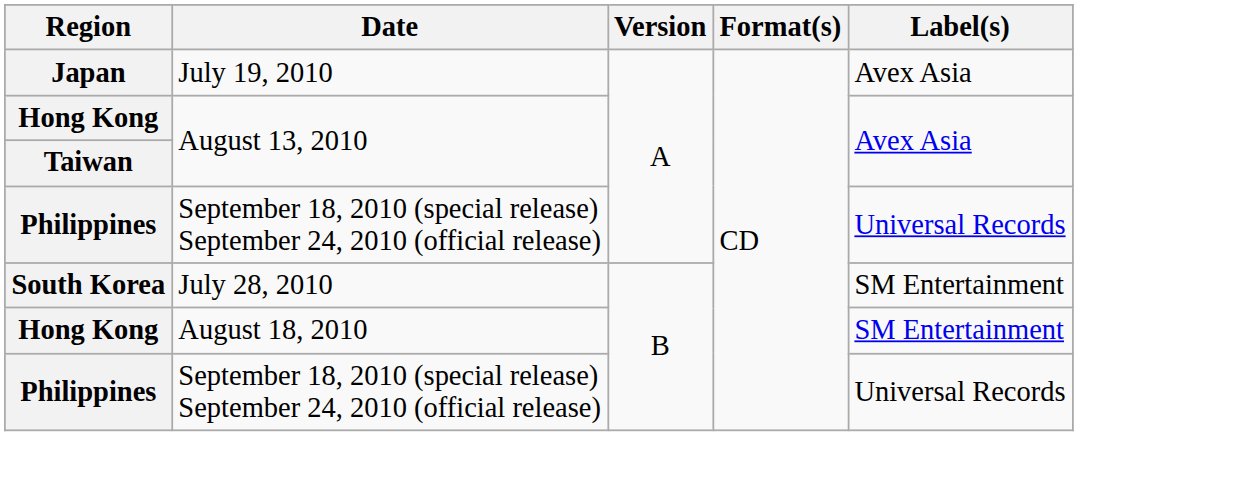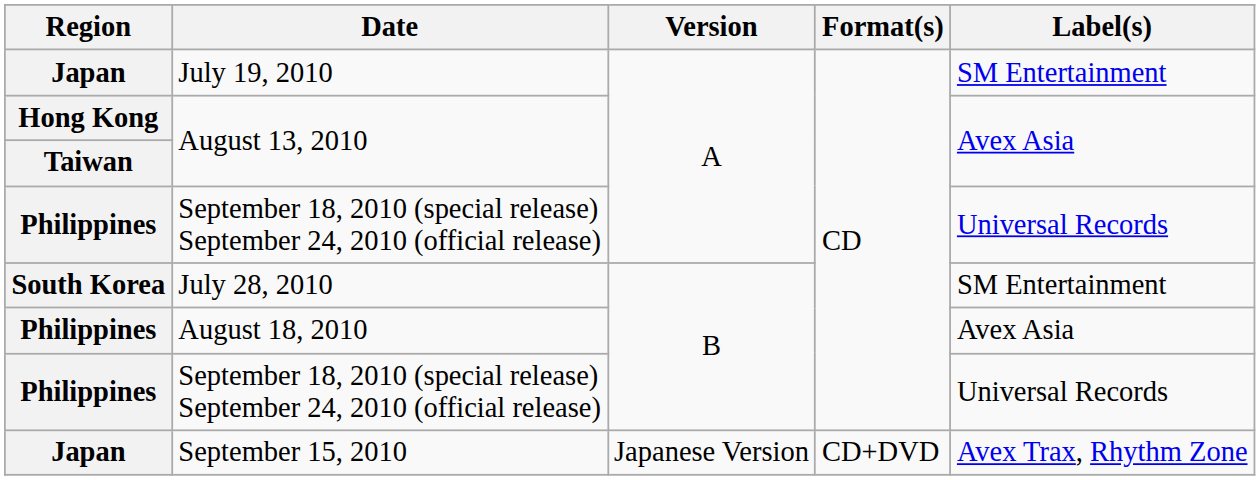July 19, 2010 | Label(s): Avex Asia -> SM Entertainment
August 18, 2010 | Region: Hong Kong -> Philippines
August 18, 2010 | Label(s): SM Entertainment -> Avex Asia
+ row: Japan | September 15, 2010 | Japanese Version | CD+DVD | Avex Trax, Rhythm Zone
